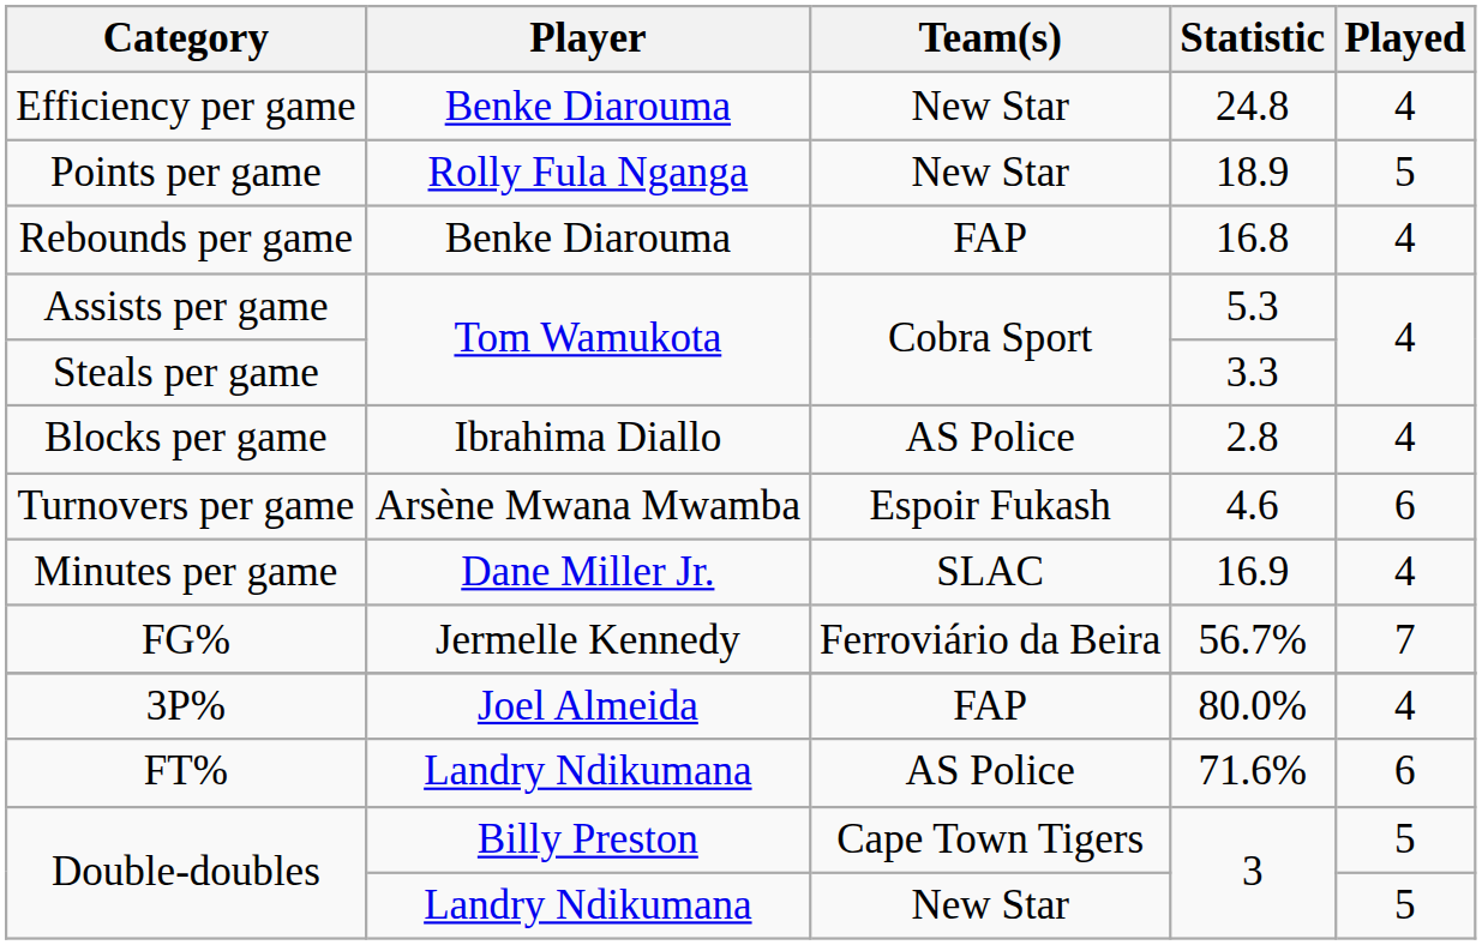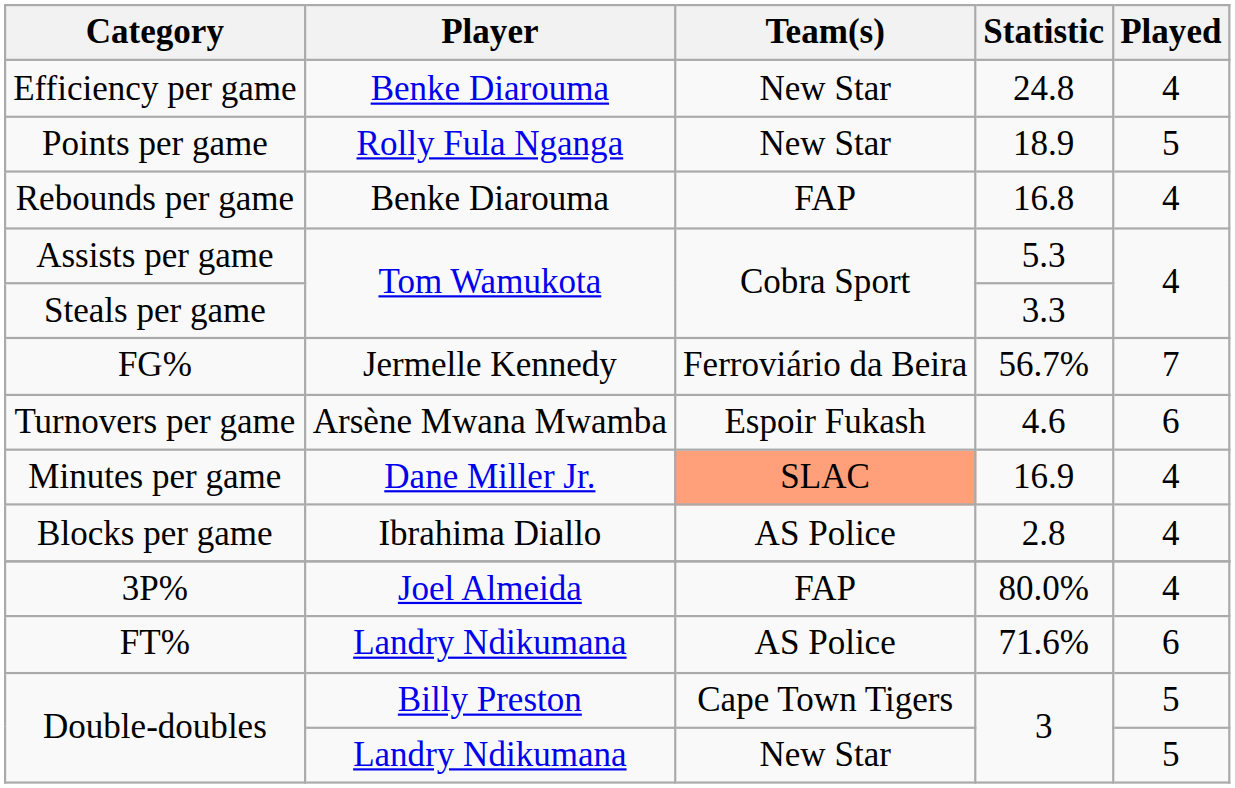rows swapped: Blocks per game <-> FG%
Minutes per game | Team(s): no background -> lightsalmon background
